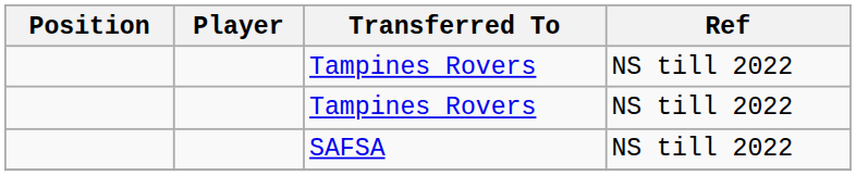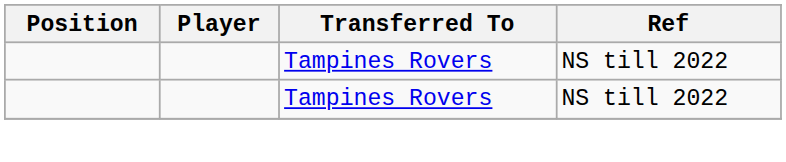- row: SAFSA | NS till 2022
